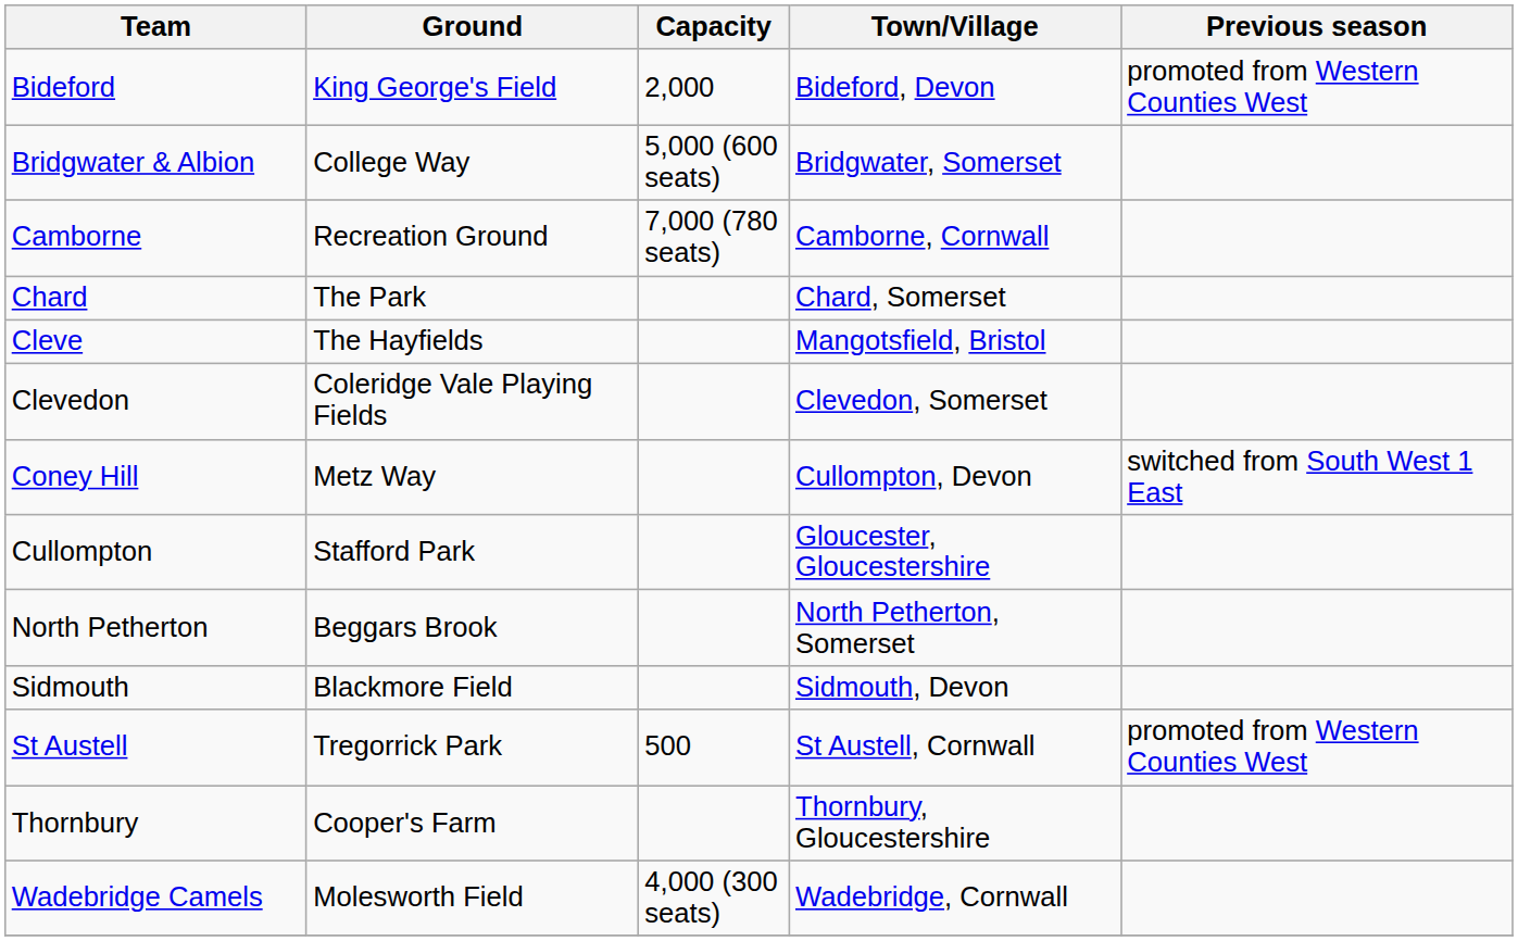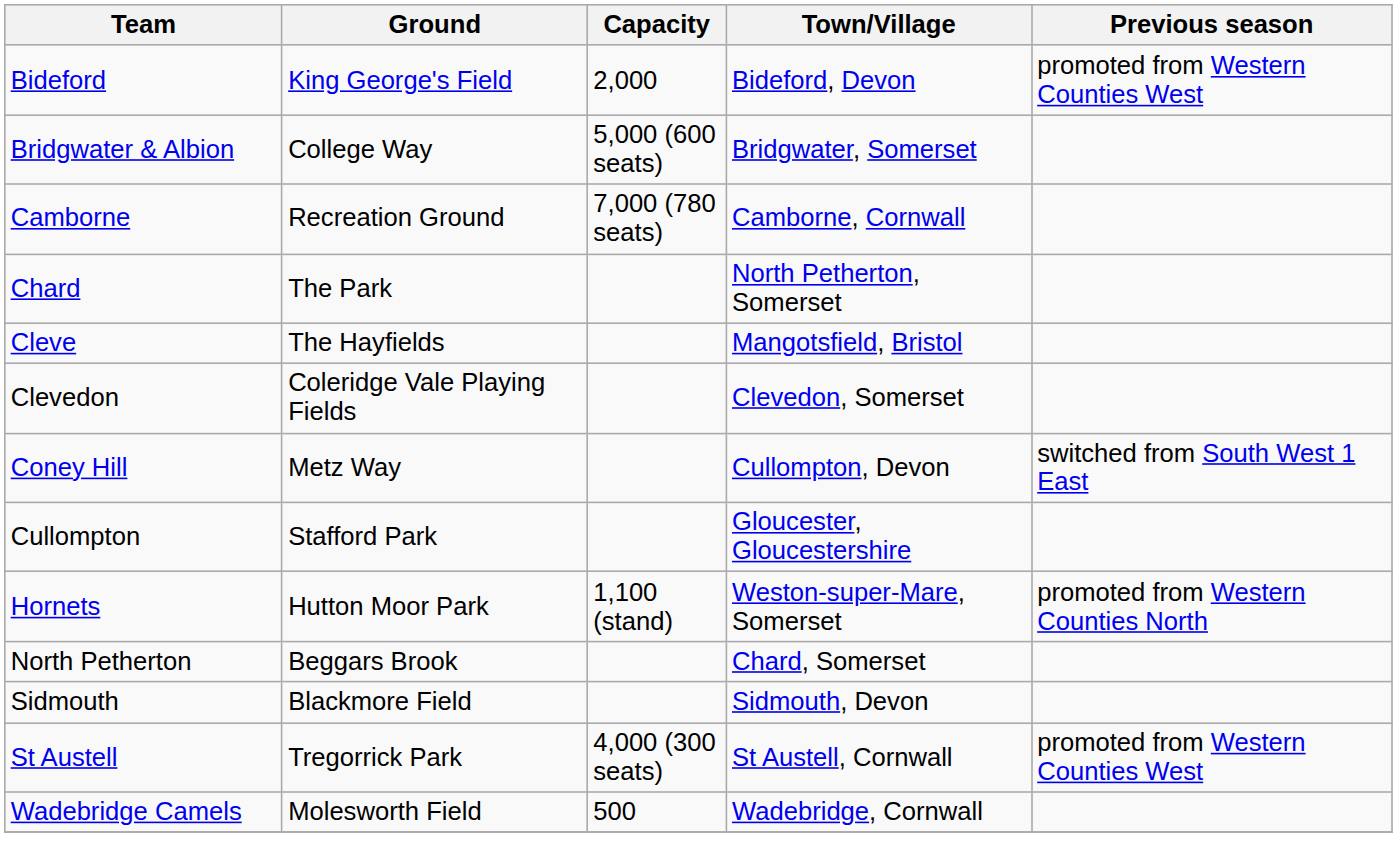Chard | Town/Village: Chard, Somerset -> North Petherton, Somerset
+ row: Hornets | Hutton Moor Park | 1,100 (stand) | Weston-super-Mare, Somerset | promoted from Western Counties North
North Petherton | Town/Village: North Petherton, Somerset -> Chard, Somerset
St Austell | Capacity: 500 -> 4,000 (300 seats)
- row: Thornbury | Cooper's Farm | Thornbury, Gloucestershire
Wadebridge Camels | Capacity: 4,000 (300 seats) -> 500
